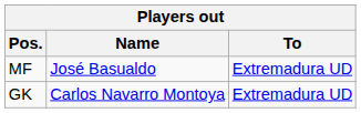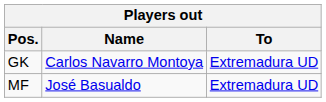rows swapped: GK <-> MF
